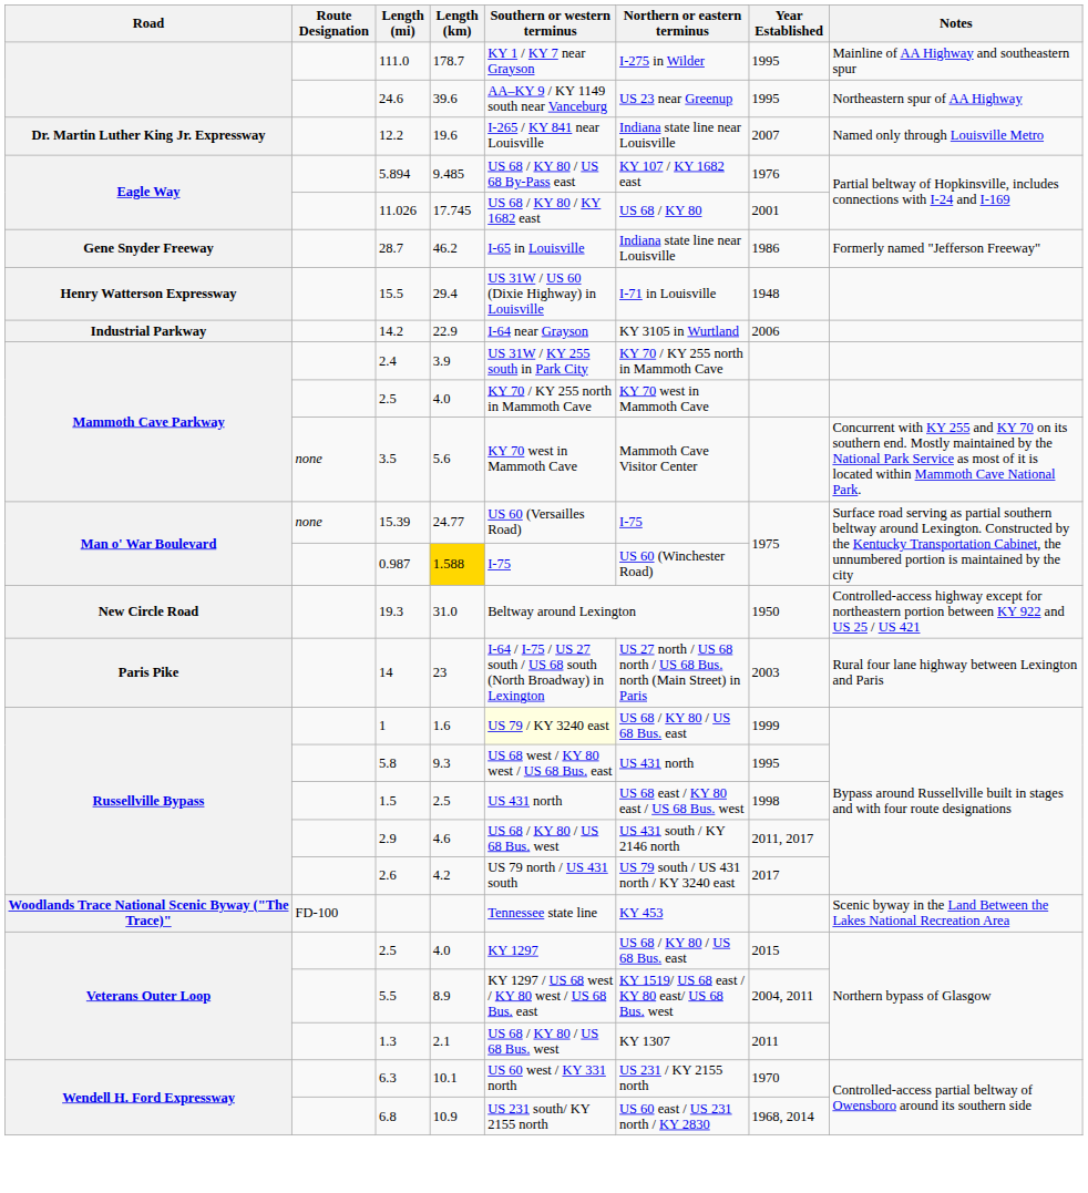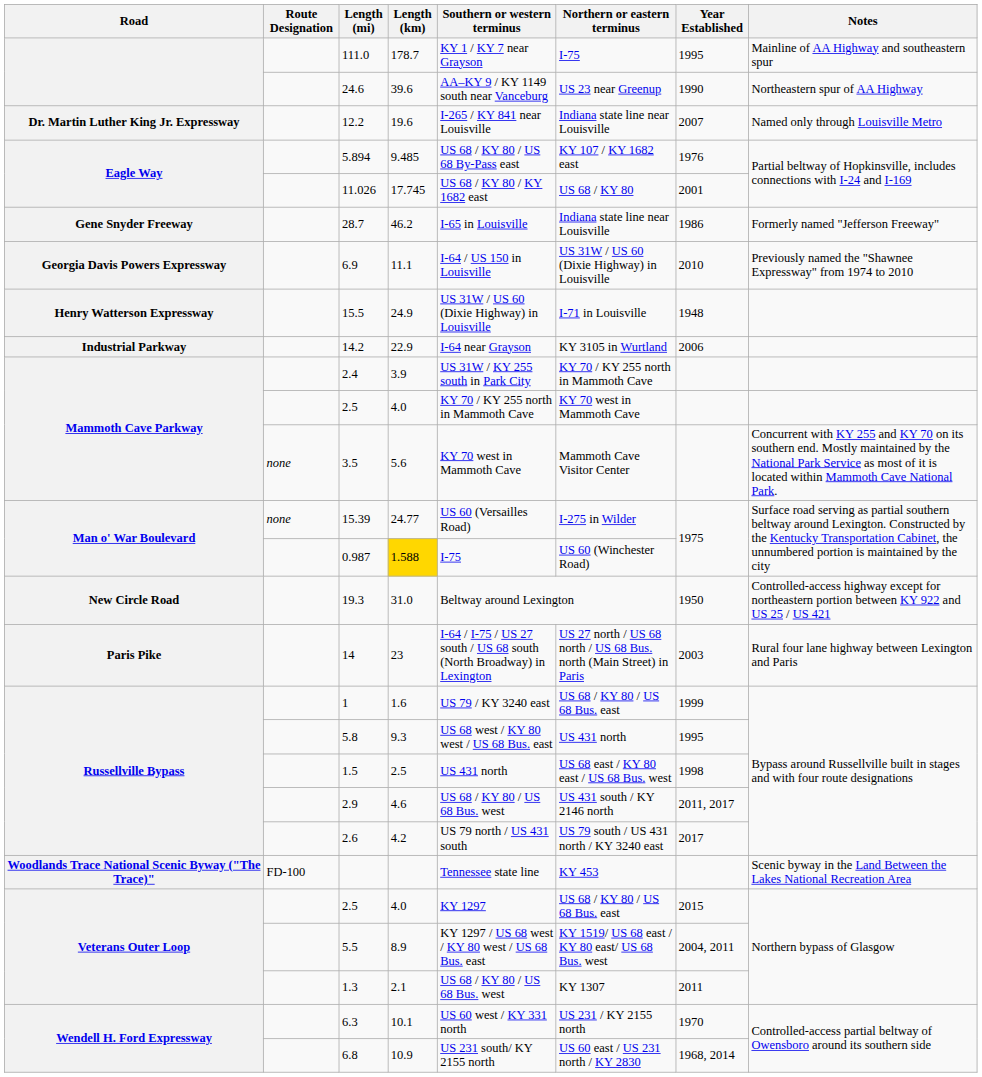111.0 | Northern or eastern terminus: I-275 in Wilder -> I-75
24.6 | Year Established: 1995 -> 1990
+ row: Georgia Davis Powers Expressway | 6.9 | 11.1 | I-64 / US 150 in Louisville | US 31W / US 60 (Dixie Highway) in Louisville | 2010 | Previously named the "Shawnee Expressway" from 1974 to 2010
15.5 | Length (km): 29.4 -> 24.9
15.39 | Northern or eastern terminus: I-75 -> I-275 in Wilder
1 | Southern or western terminus: lightyellow background -> no background
